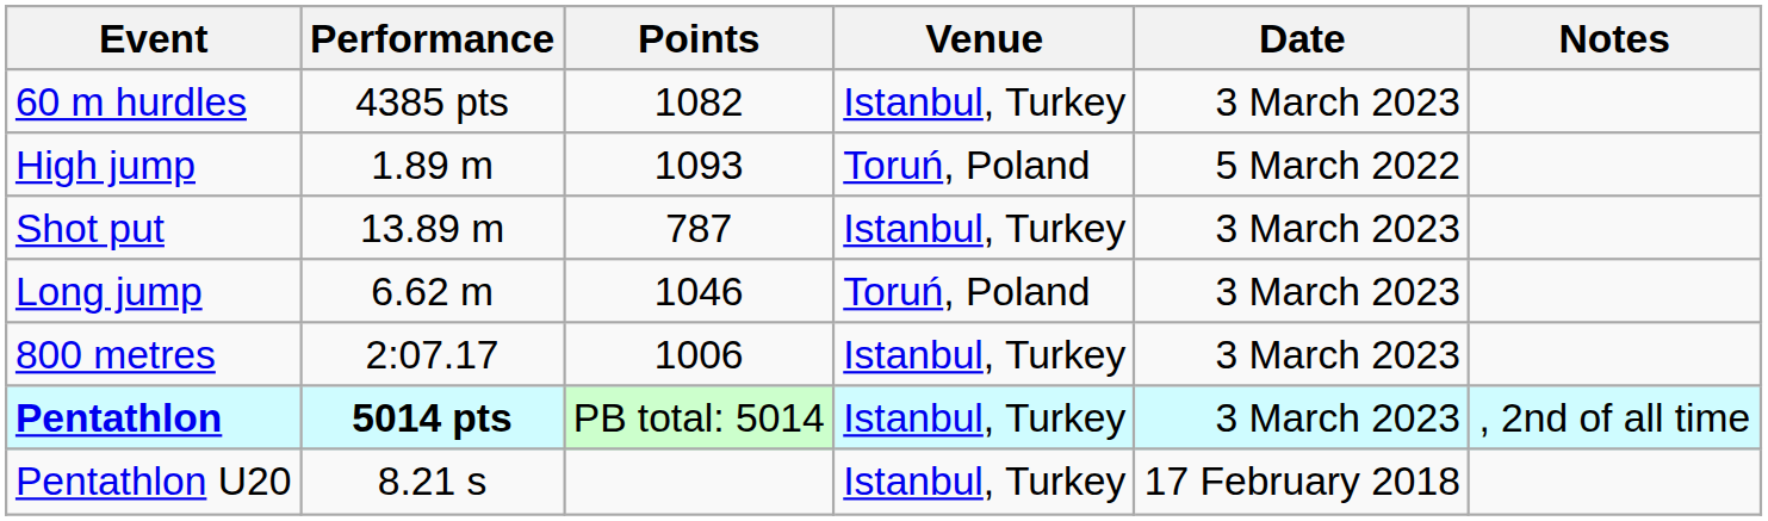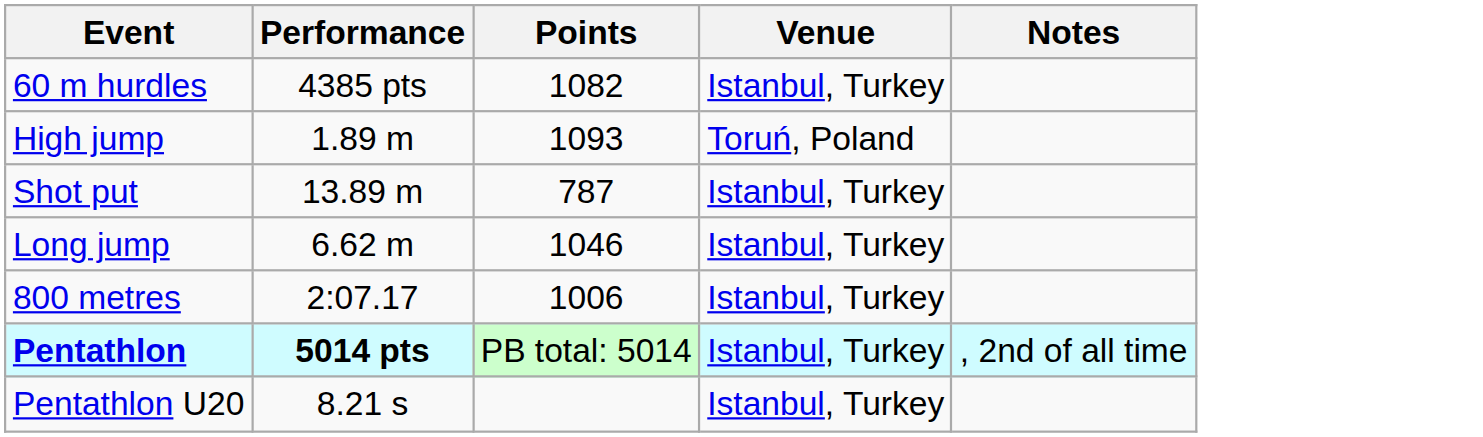- column: Date | 3 March 2023 | 5 March 2022 | 3 March 2023 | 3 March 2023 | 3 March 2023 | 3 March 2023 | 17 February 2018
Long jump | Venue: Toruń, Poland -> Istanbul, Turkey
